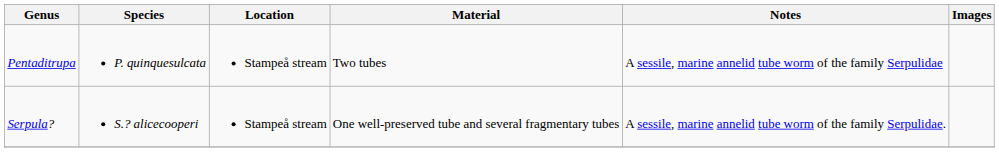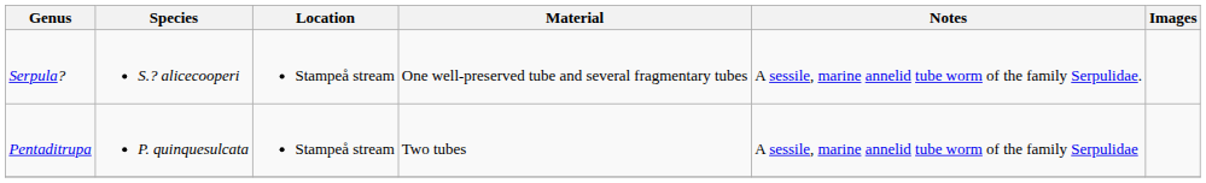rows swapped: Pentaditrupa <-> Serpula?
